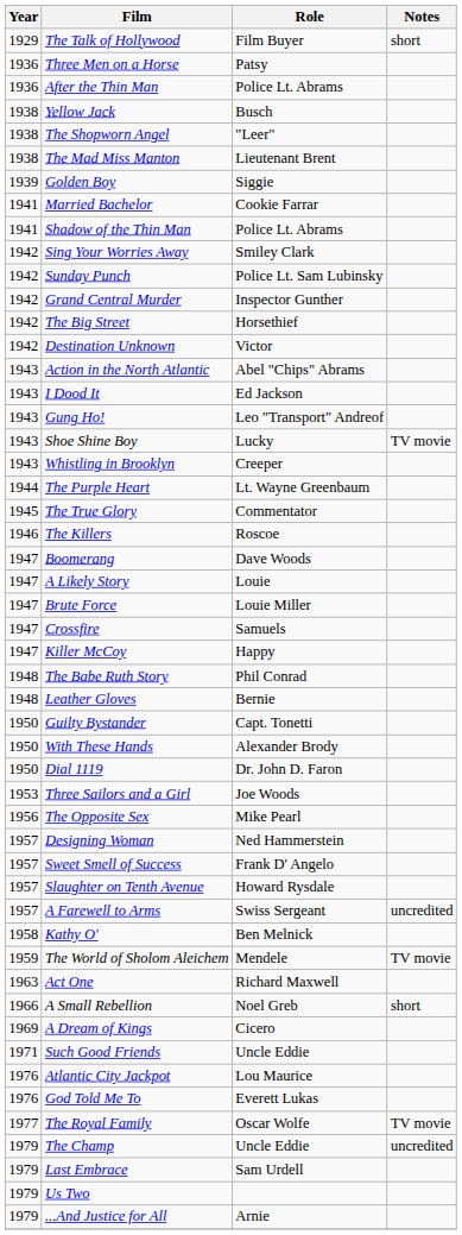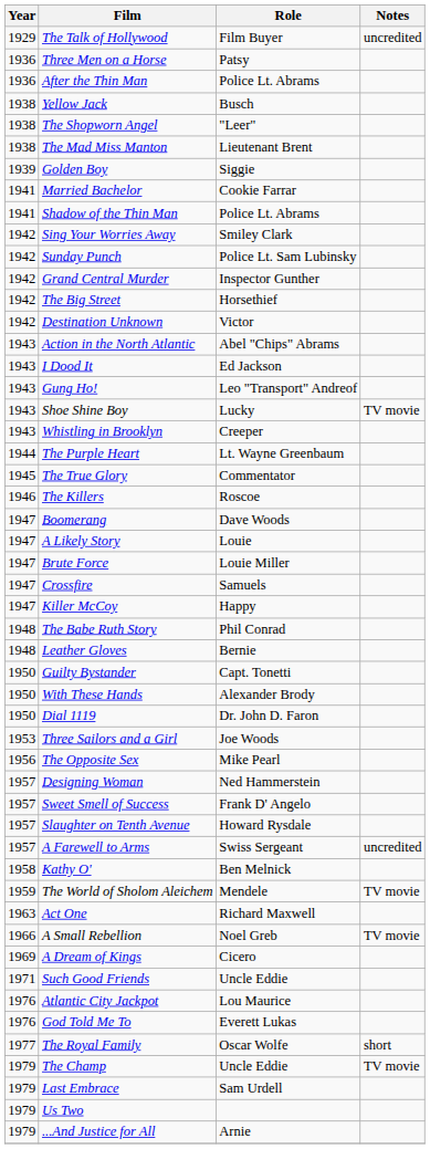The Talk of Hollywood | Notes: short -> uncredited
A Small Rebellion | Notes: short -> TV movie
The Royal Family | Notes: TV movie -> short
The Champ | Notes: uncredited -> TV movie
